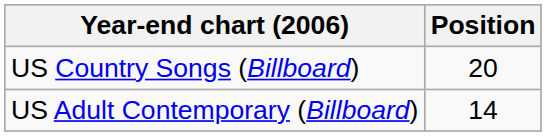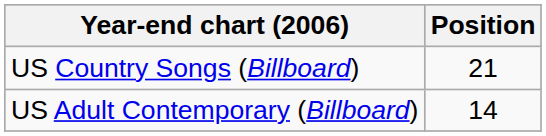US Country Songs (Billboard) | Position: 20 -> 21
